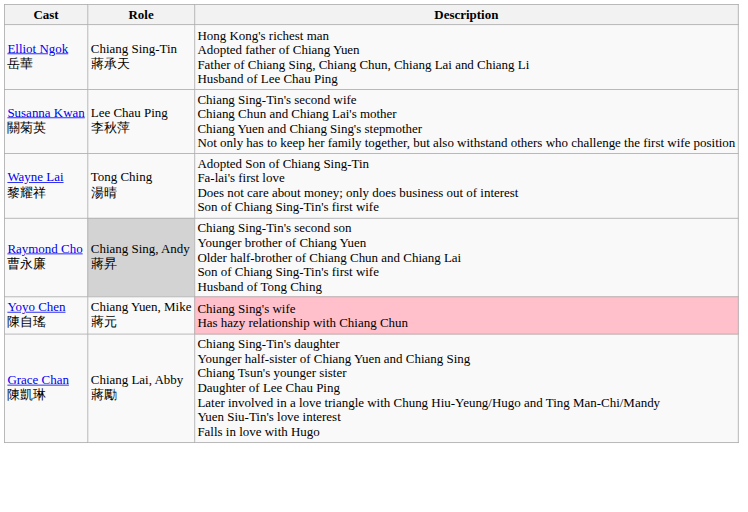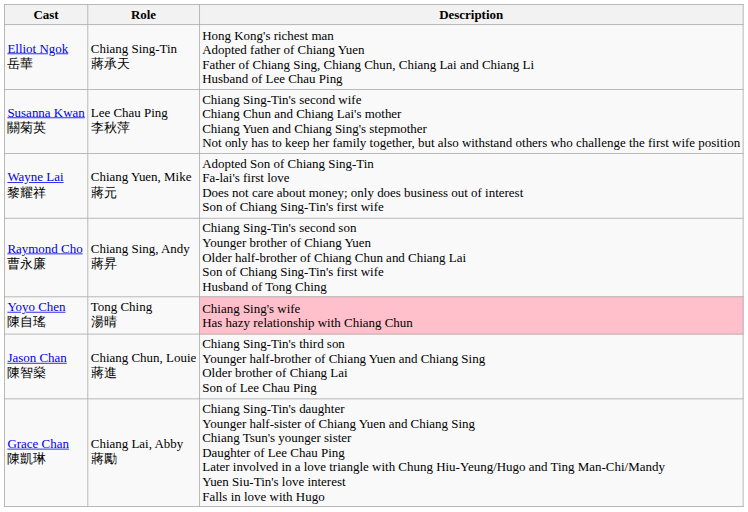Wayne Lai 黎耀祥 | Role: Tong Ching 湯晴 -> Chiang Yuen, Mike 蔣元
Raymond Cho 曹永廉 | Role: lightgrey background -> no background
Yoyo Chen 陳自瑤 | Role: Chiang Yuen, Mike 蔣元 -> Tong Ching 湯晴
+ row: Jason Chan 陳智燊 | Chiang Chun, Louie 蔣進 | Chiang Sing-Tin's third son Younger half-brother of Chiang Yuen and Chiang Sing Older brother of Chiang Lai Son of Lee Chau Ping
